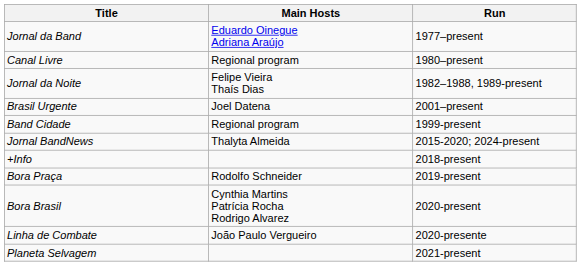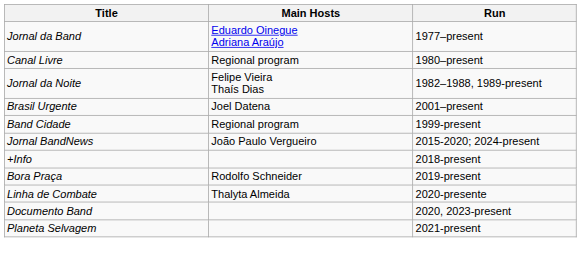Jornal BandNews | Main Hosts: Thalyta Almeida -> João Paulo Vergueiro
- row: Bora Brasil | Cynthia Martins Patrícia Rocha Rodrigo Alvarez | 2020-present
Linha de Combate | Main Hosts: João Paulo Vergueiro -> Thalyta Almeida
+ row: Documento Band | 2020, 2023-present
